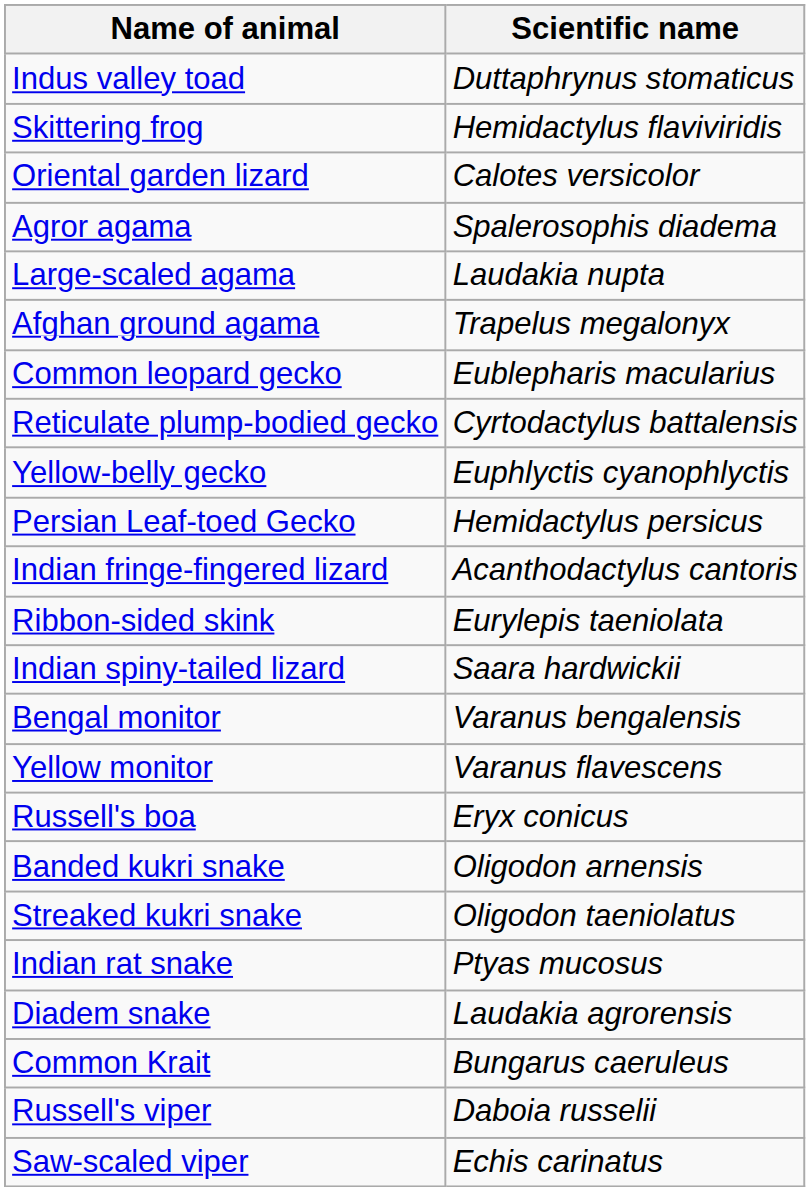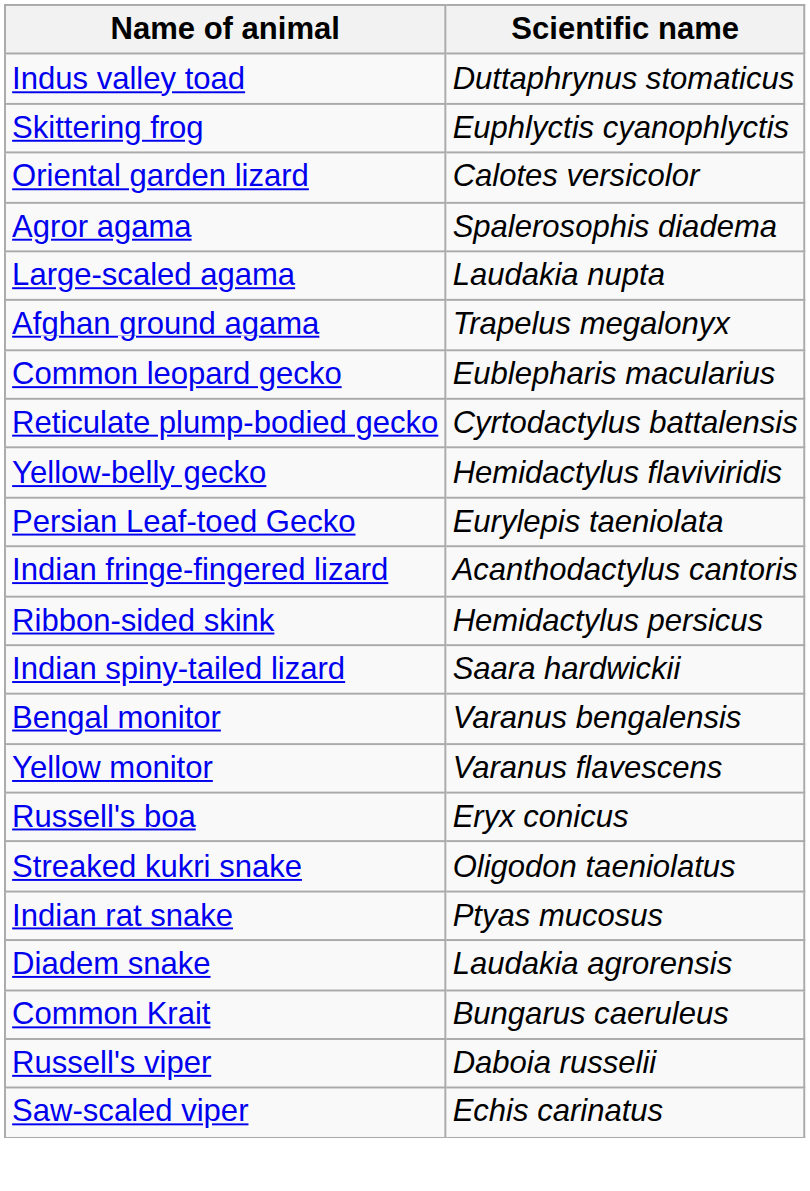Skittering frog | Scientific name: Hemidactylus flaviviridis -> Euphlyctis cyanophlyctis
Yellow-belly gecko | Scientific name: Euphlyctis cyanophlyctis -> Hemidactylus flaviviridis
Persian Leaf-toed Gecko | Scientific name: Hemidactylus persicus -> Eurylepis taeniolata
Ribbon-sided skink | Scientific name: Eurylepis taeniolata -> Hemidactylus persicus
- row: Banded kukri snake | Oligodon arnensis
